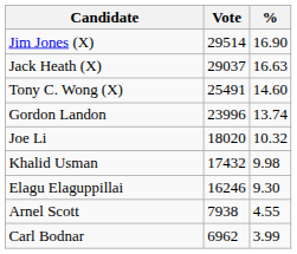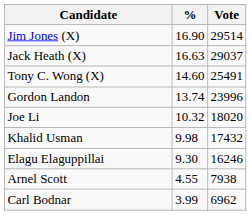columns swapped: Vote <-> %
